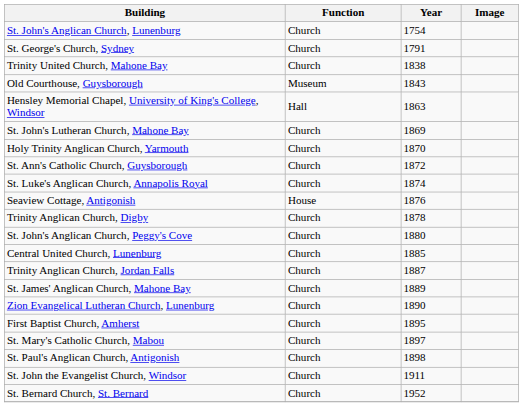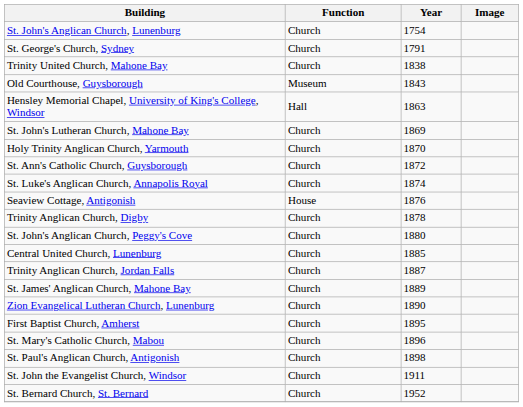St. Mary's Catholic Church, Mabou | Year: 1897 -> 1896
